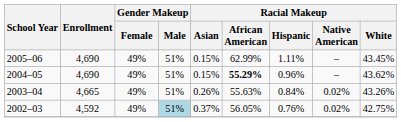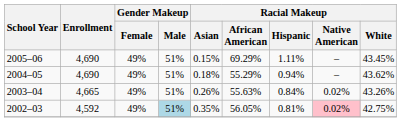2005–06 | Racial Makeup / African American: 62.99% -> 69.29%
2004–05 | Racial Makeup / Asian: 0.15% -> 0.18%
2004–05 | Racial Makeup / African American: bold -> normal
2004–05 | Racial Makeup / Hispanic: 0.96% -> 0.94%
2002–03 | Racial Makeup / Asian: 0.37% -> 0.35%
2002–03 | Racial Makeup / Hispanic: 0.76% -> 0.81%
2002–03 | Racial Makeup / Native American: no background -> pink background
